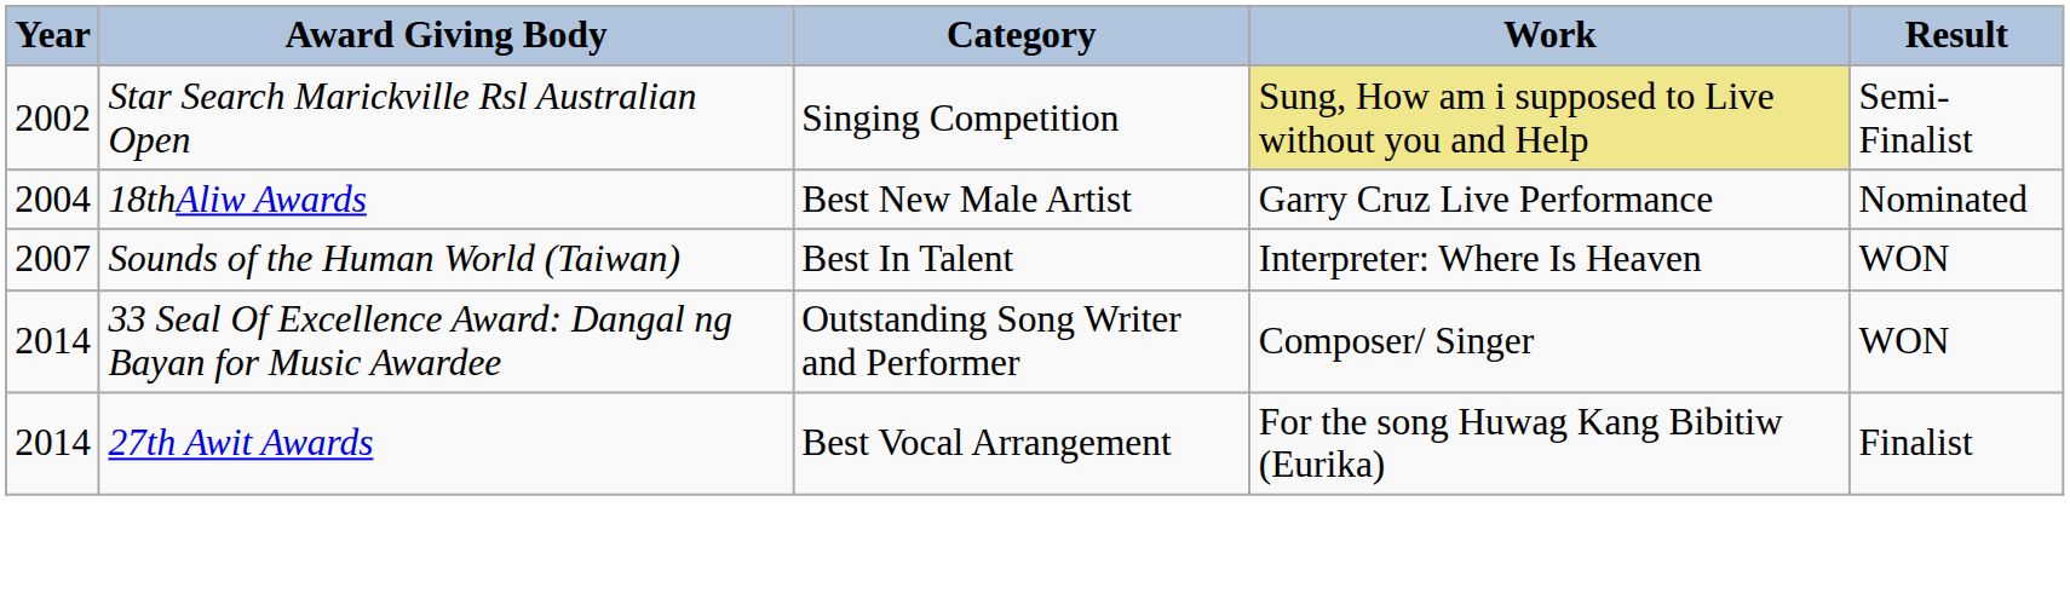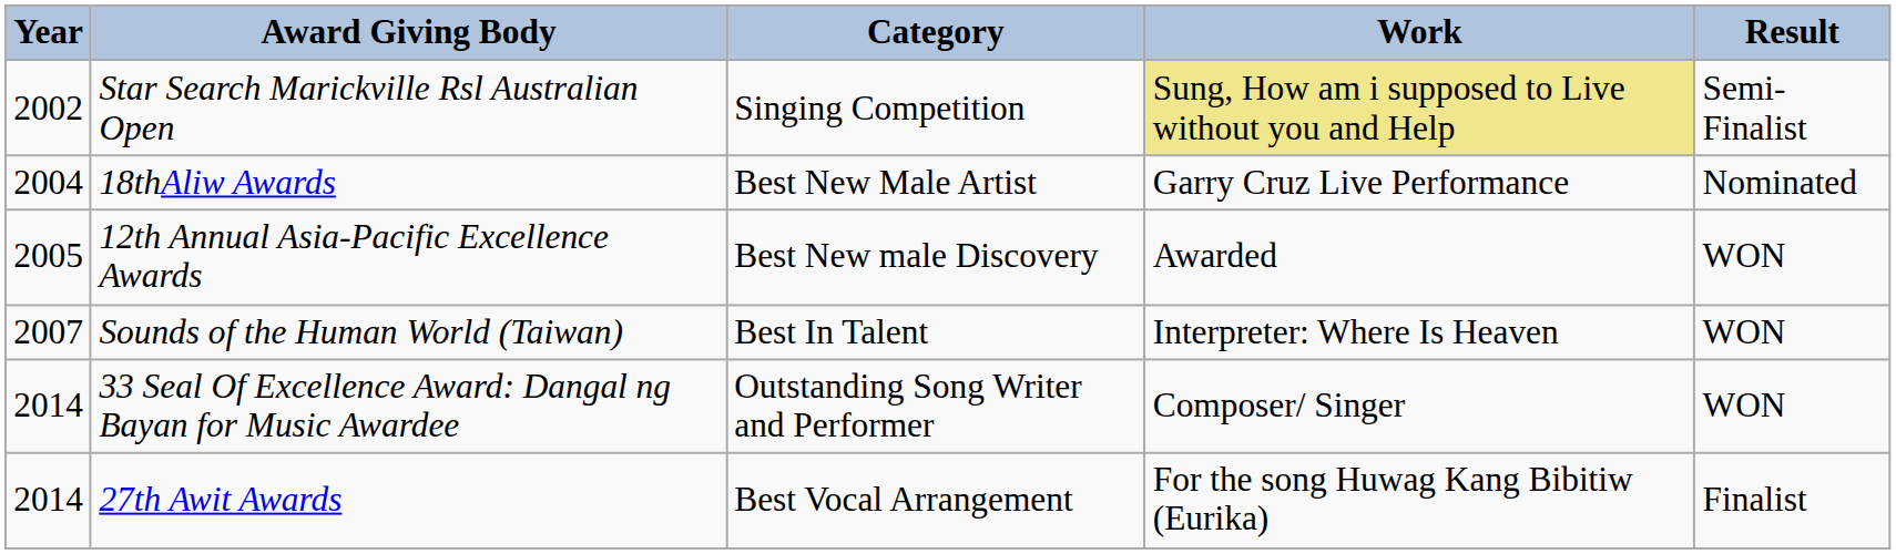+ row: 2005 | 12th Annual Asia-Pacific Excellence Awards | Best New male Discovery | Awarded | WON
